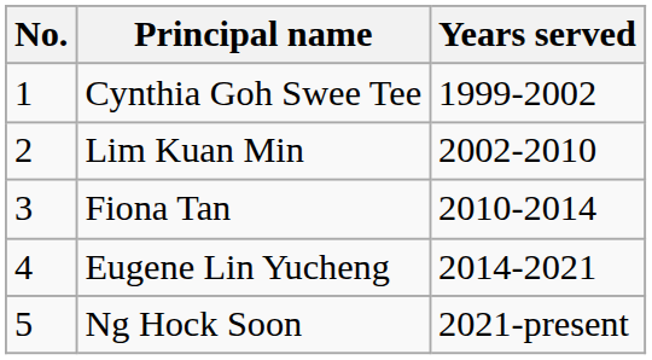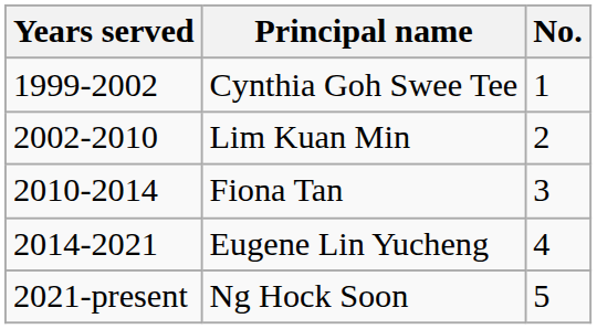columns swapped: No. <-> Years served
